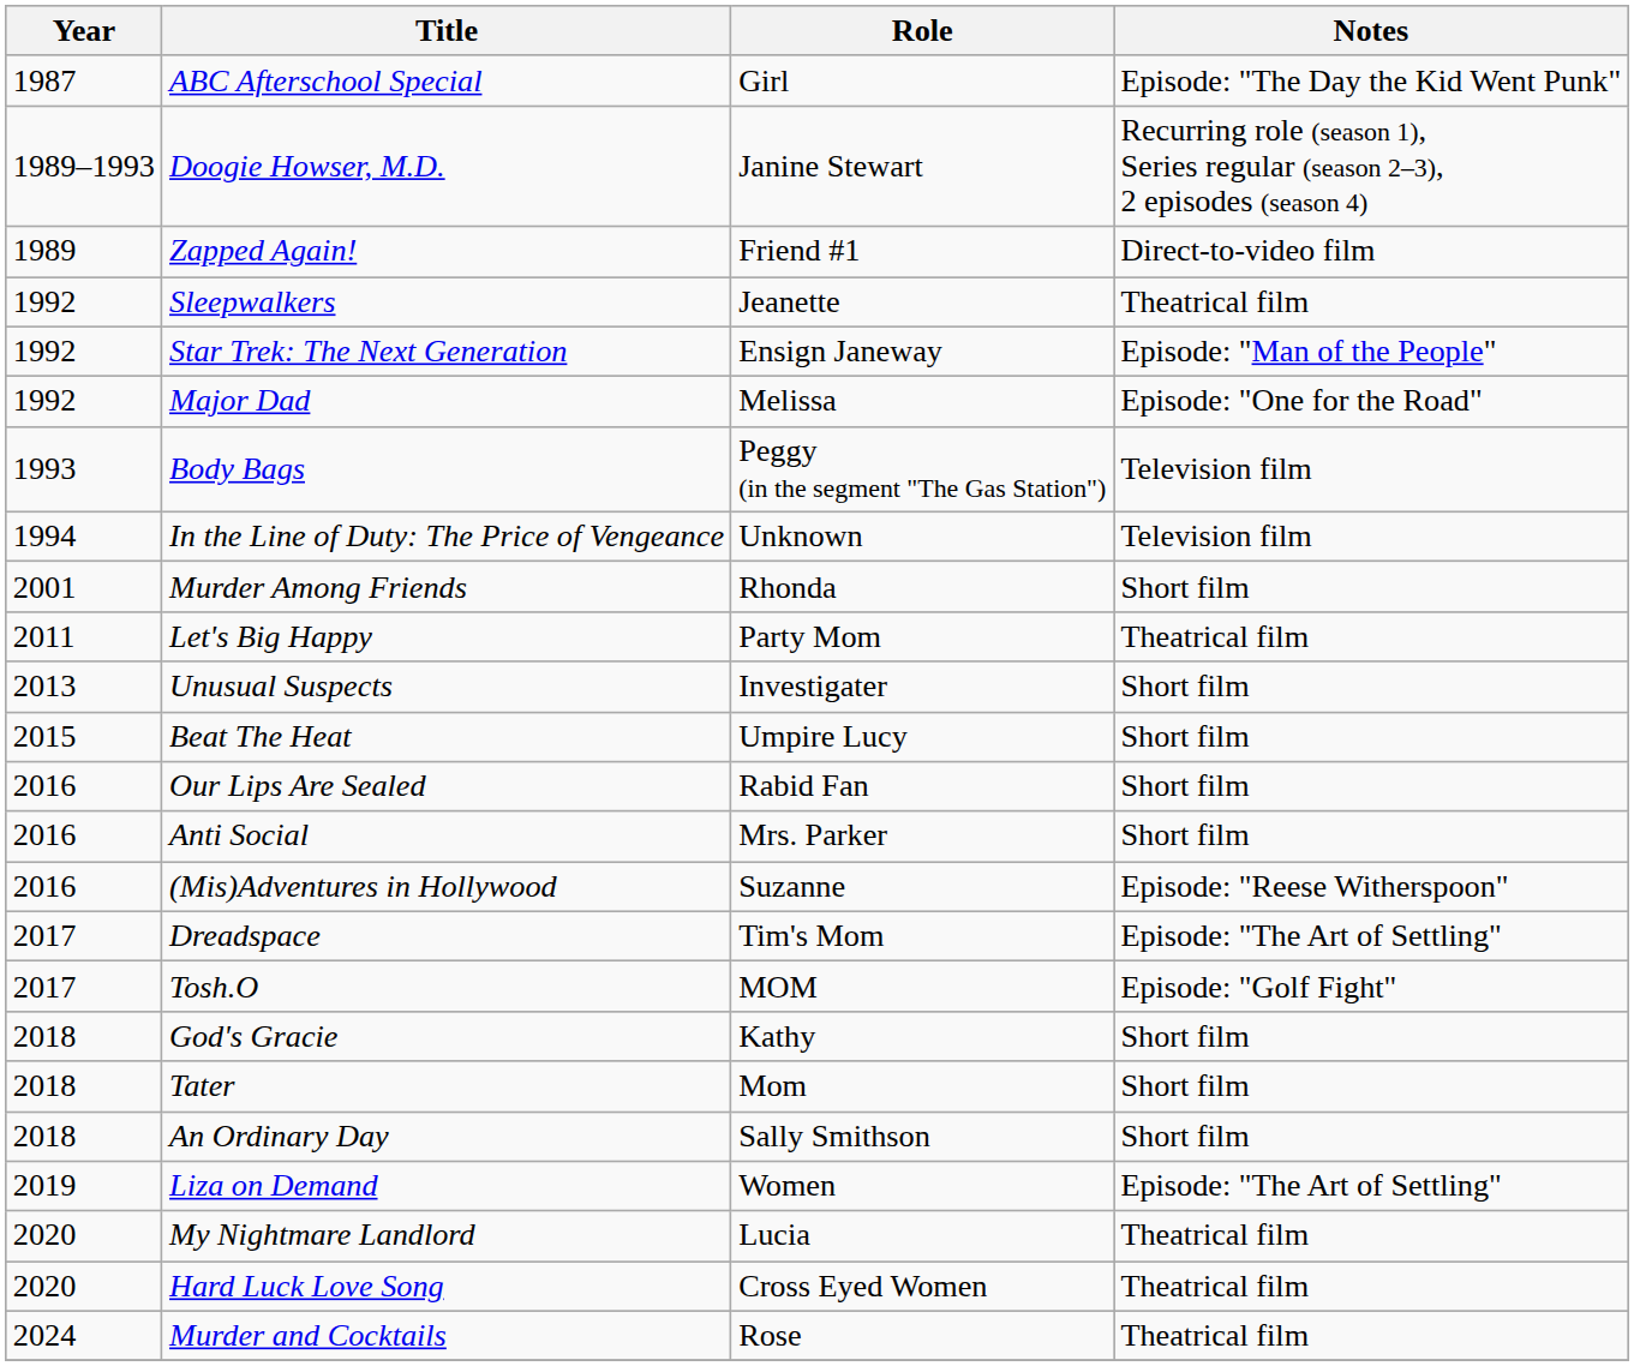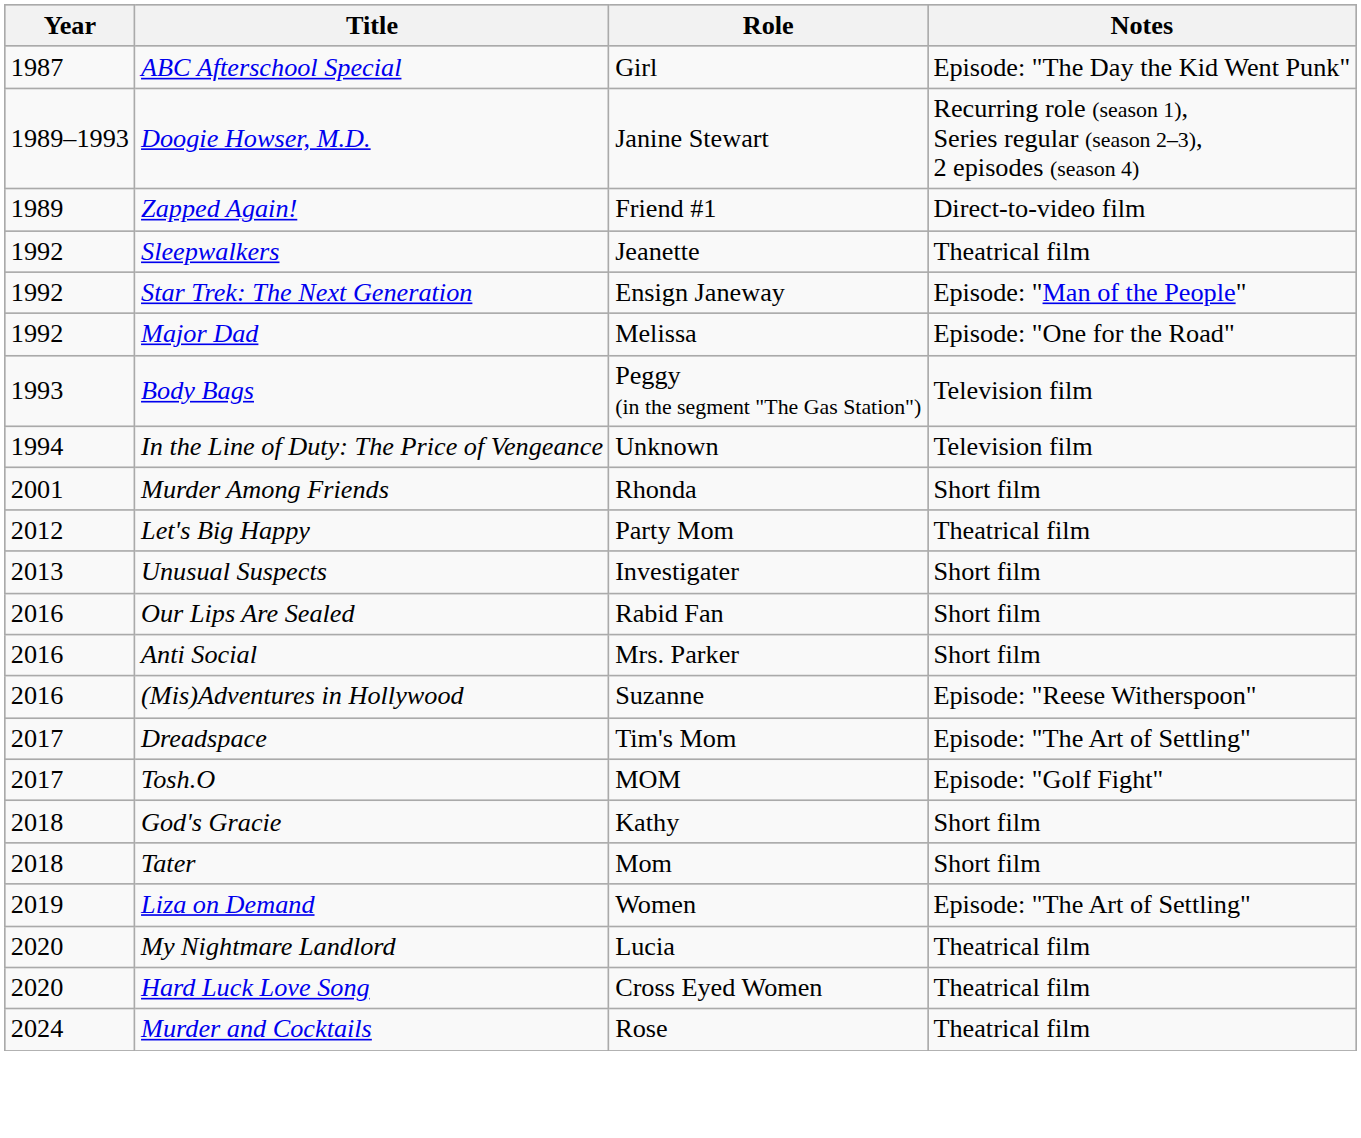Let's Big Happy | Year: 2011 -> 2012
- row: 2015 | Beat The Heat | Umpire Lucy | Short film
- row: 2018 | An Ordinary Day | Sally Smithson | Short film
